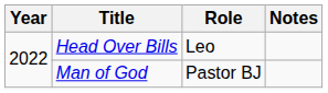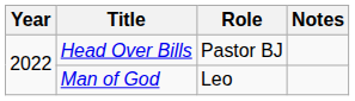Head Over Bills | Role: Leo -> Pastor BJ
Man of God | Role: Pastor BJ -> Leo
